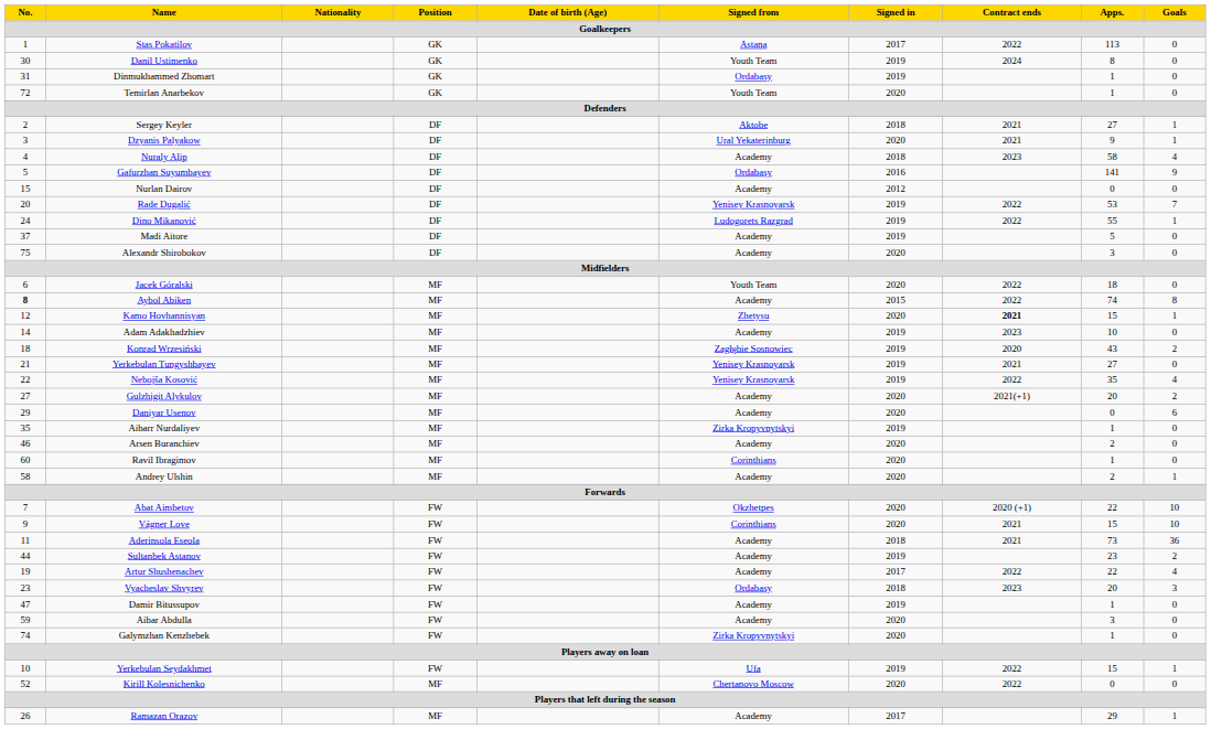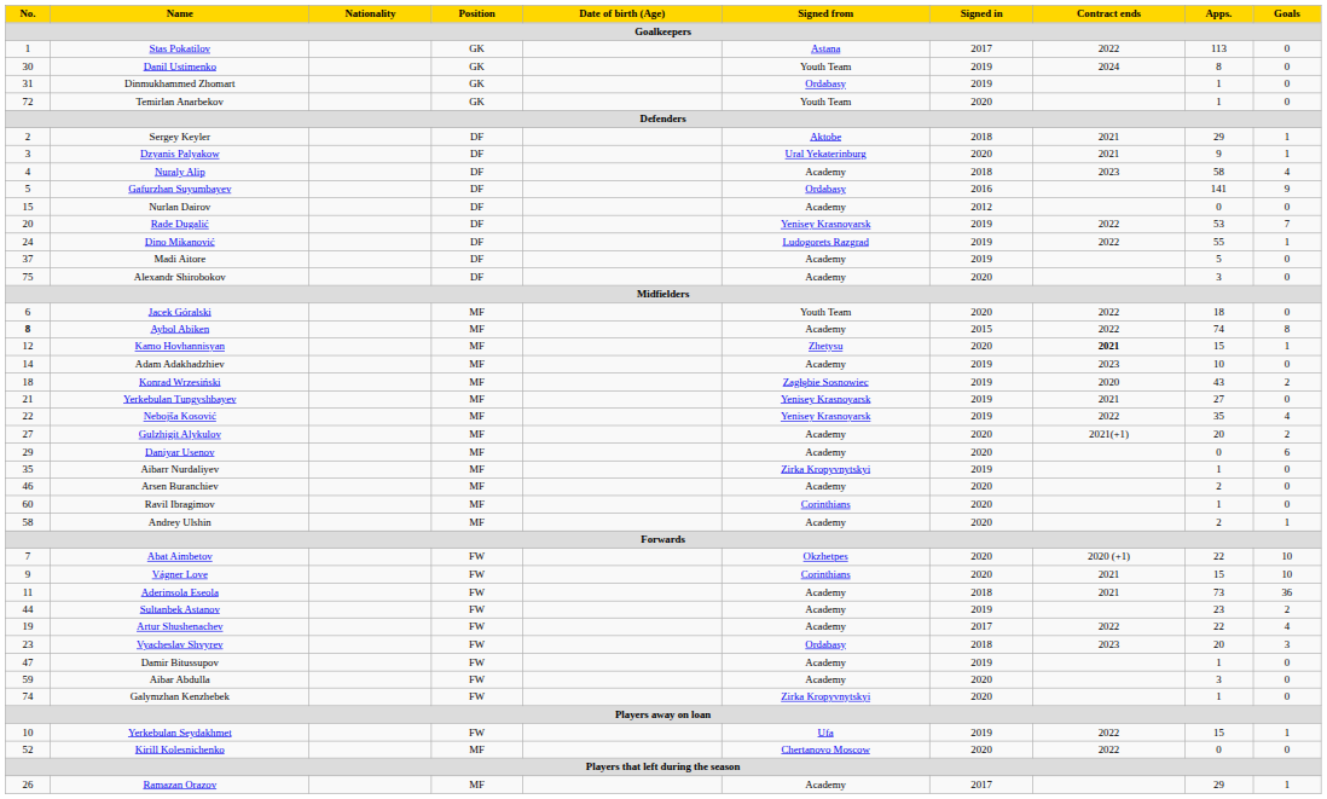Sergey Keyler | Apps.: 27 -> 29
